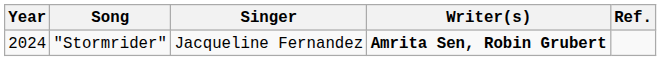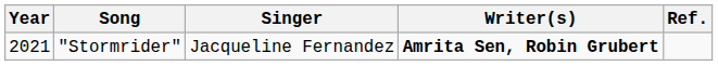"Stormrider" | Year: 2024 -> 2021
